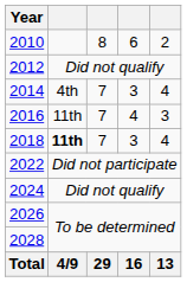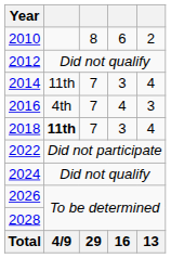2014 | column 2: 4th -> 11th
2016 | column 2: 11th -> 4th
